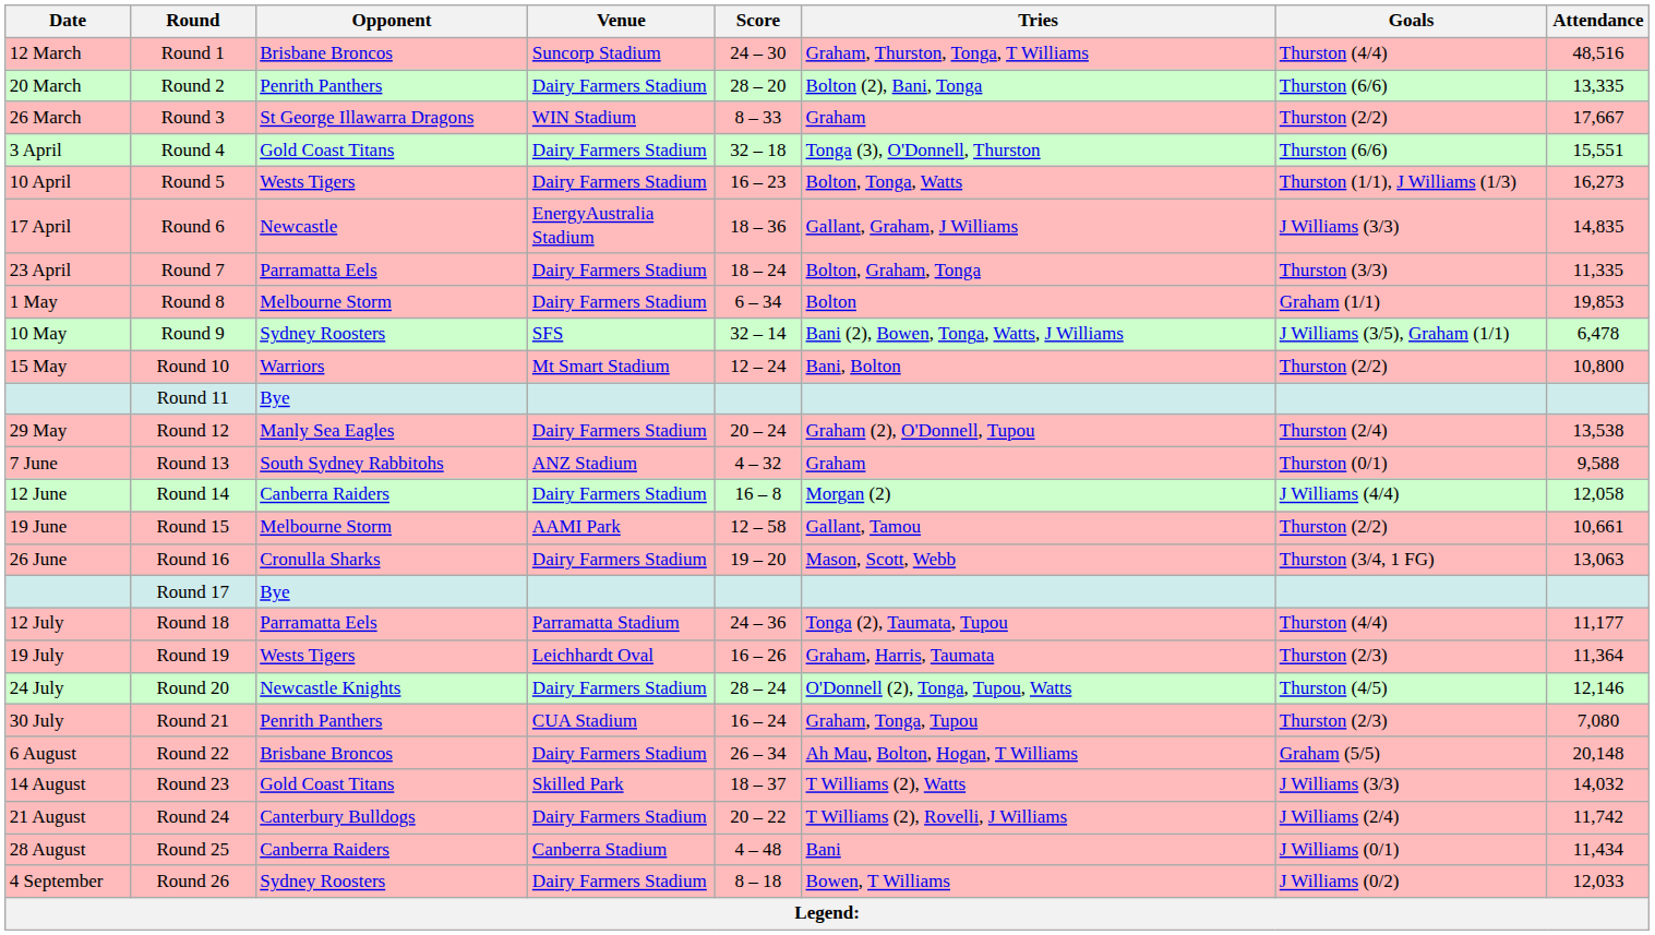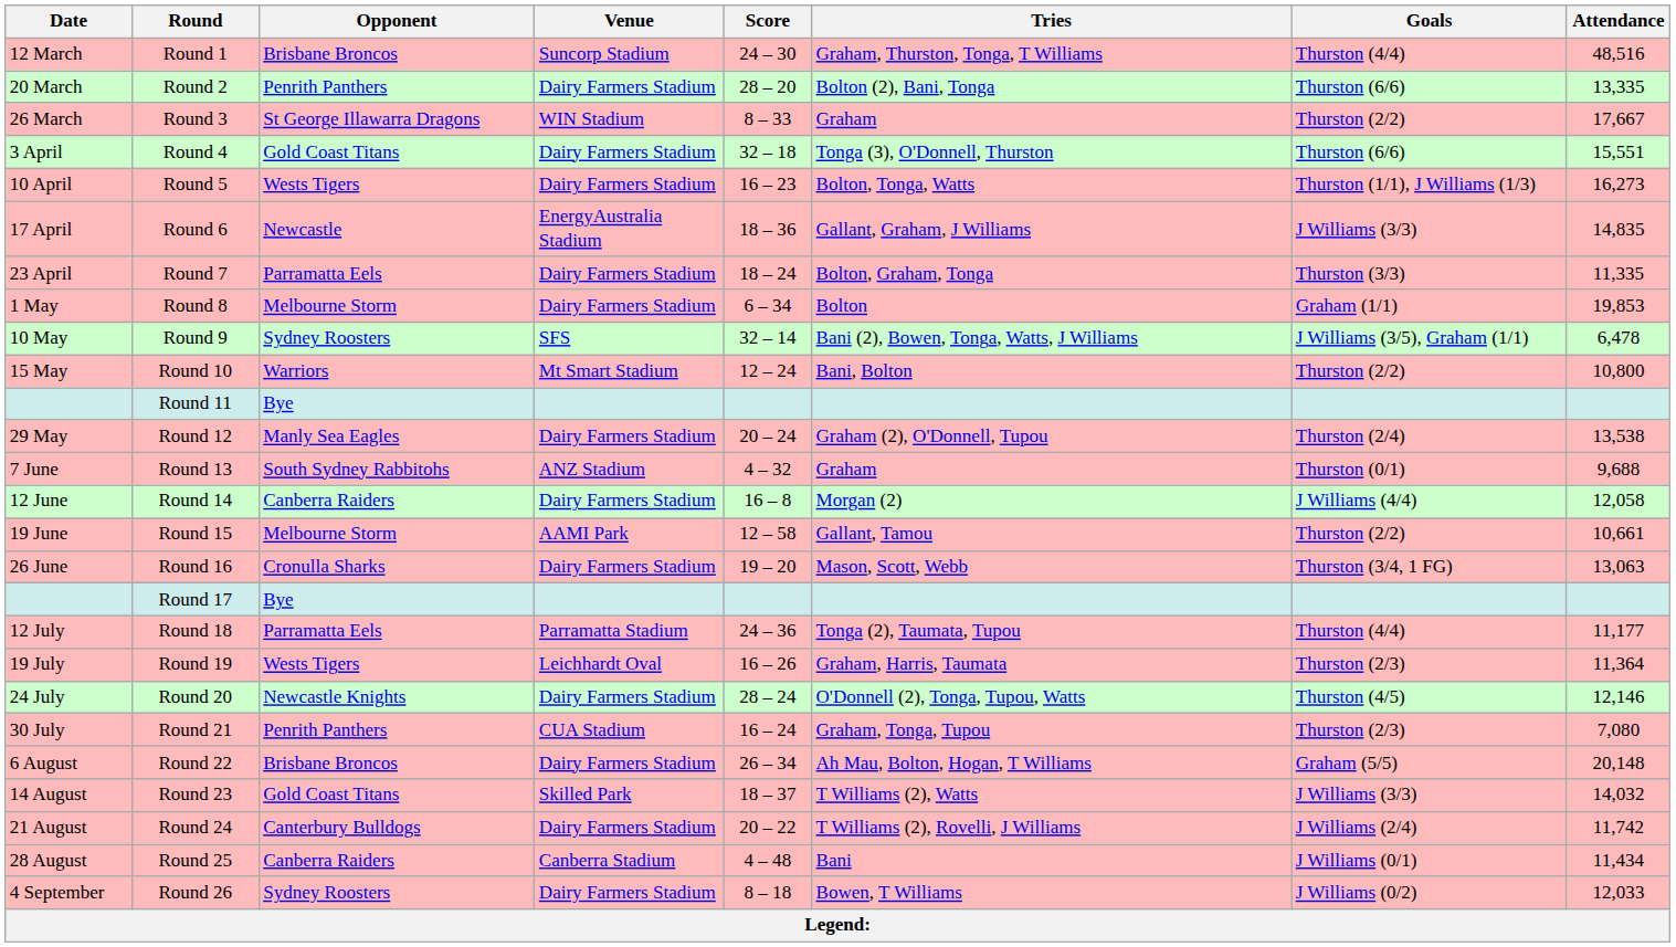Round 13 | Attendance: 9,588 -> 9,688
